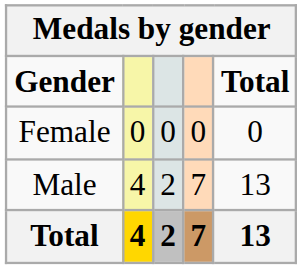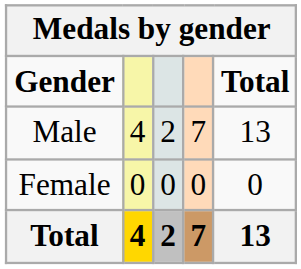rows swapped: Male <-> Female
